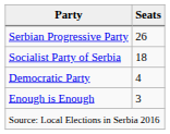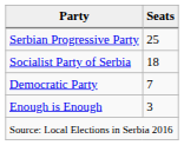Serbian Progressive Party | Seats: 26 -> 25
Democratic Party | Seats: 4 -> 7
